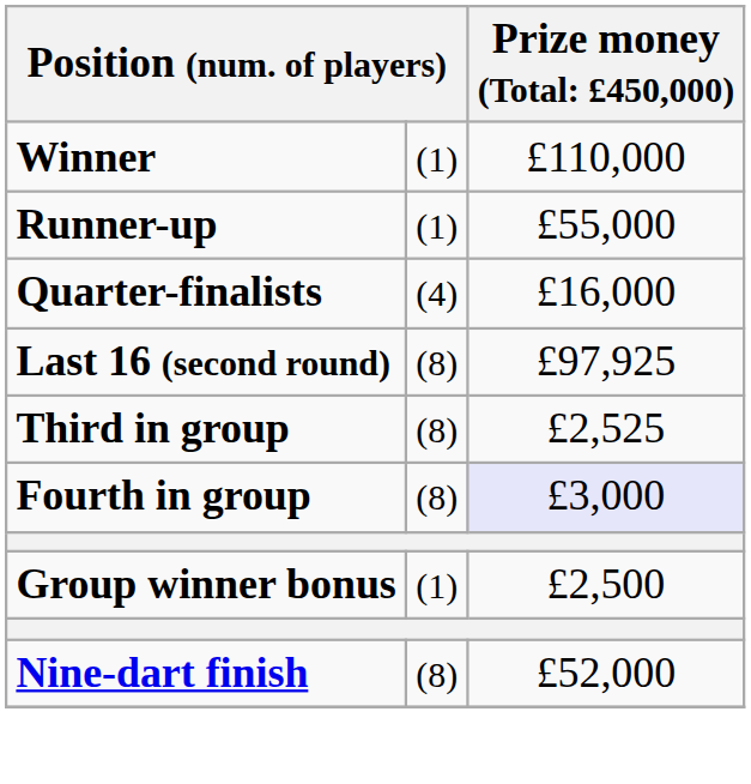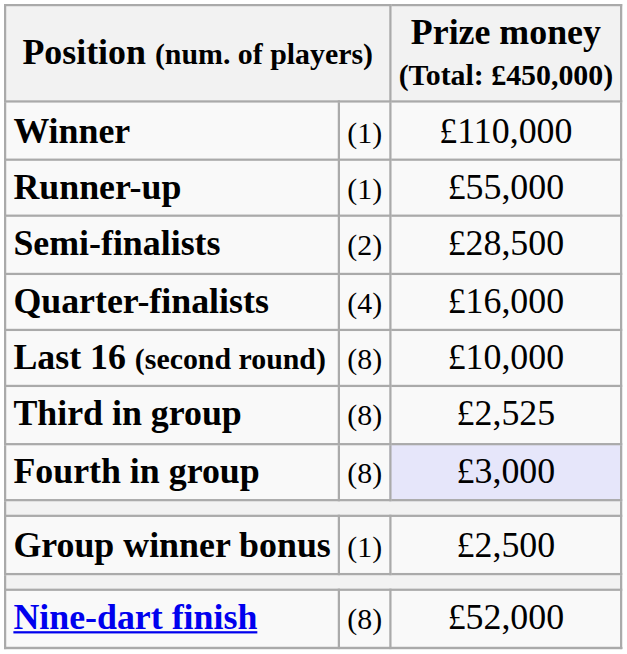+ row: Semi-finalists | (2) | £28,500
Last 16 (second round) | column 3: £97,925 -> £10,000
